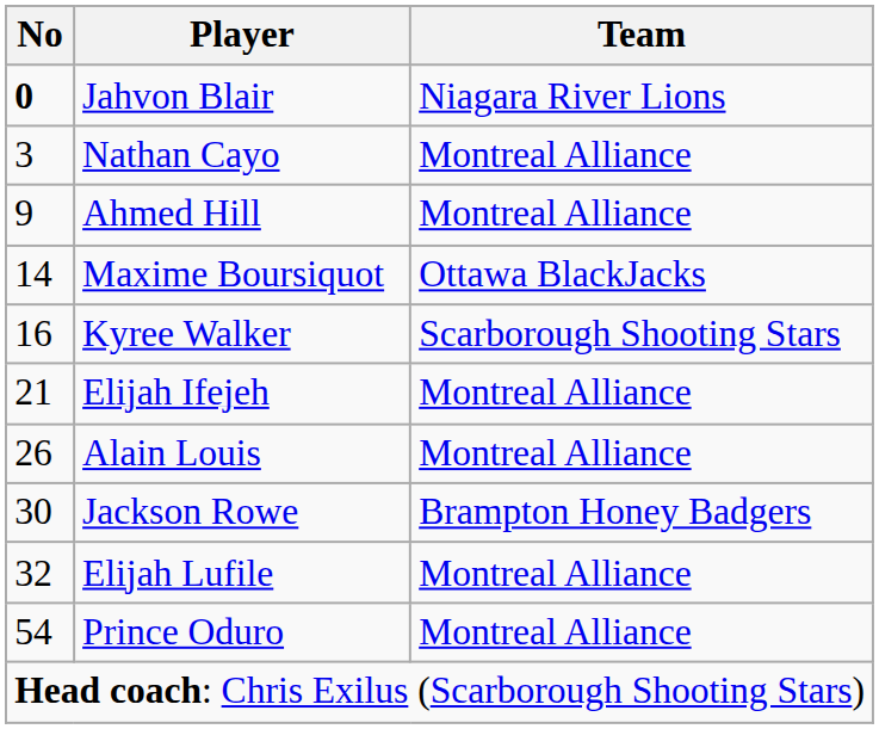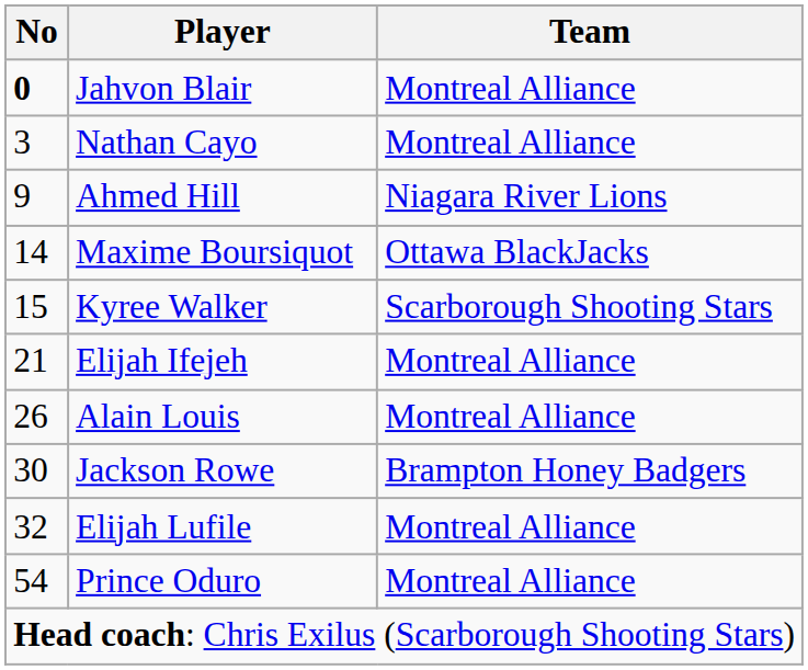Jahvon Blair | Team: Niagara River Lions -> Montreal Alliance
Ahmed Hill | Team: Montreal Alliance -> Niagara River Lions
Kyree Walker | No: 16 -> 15
